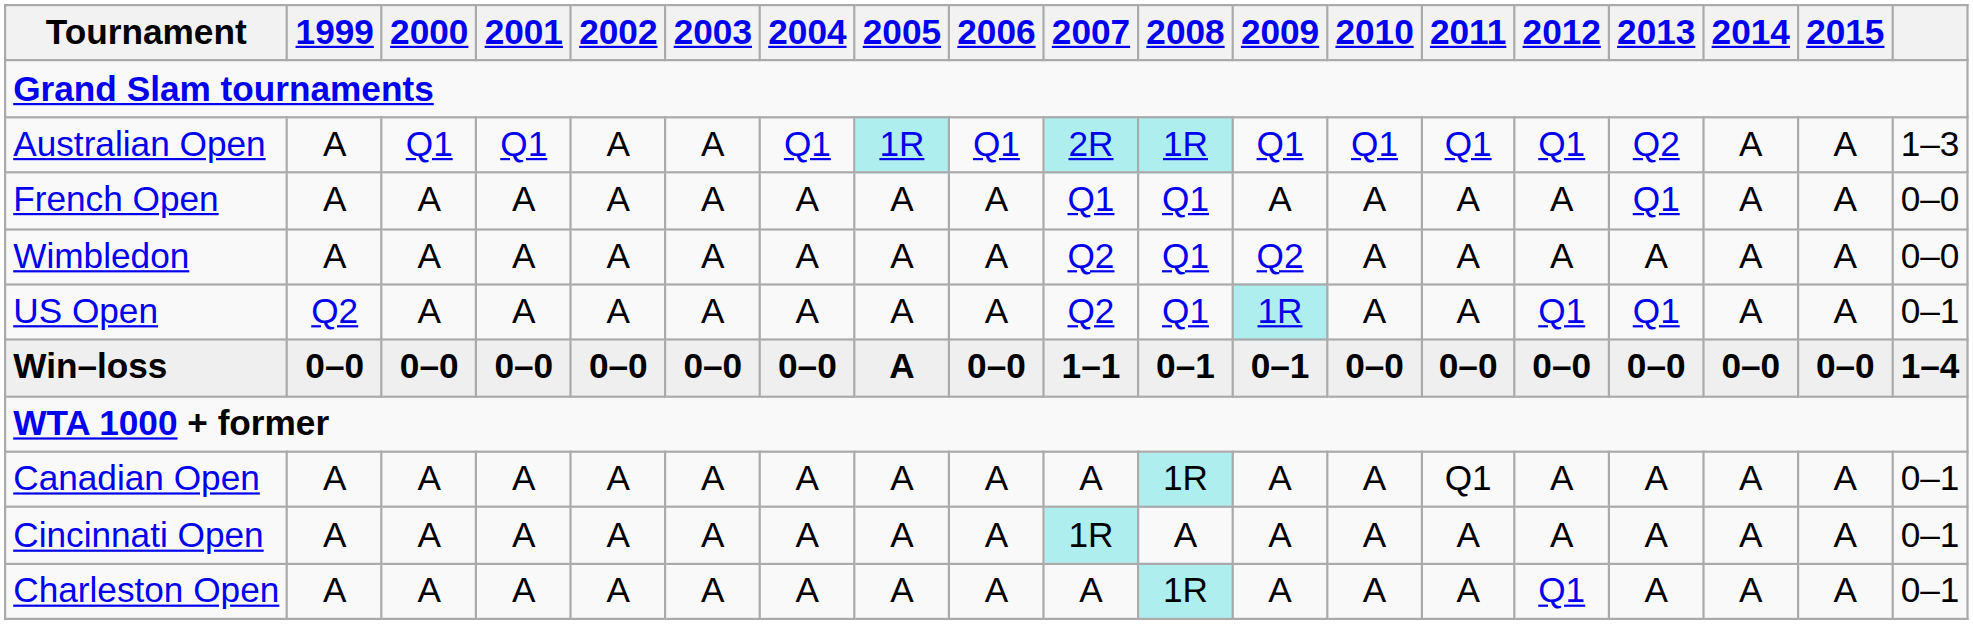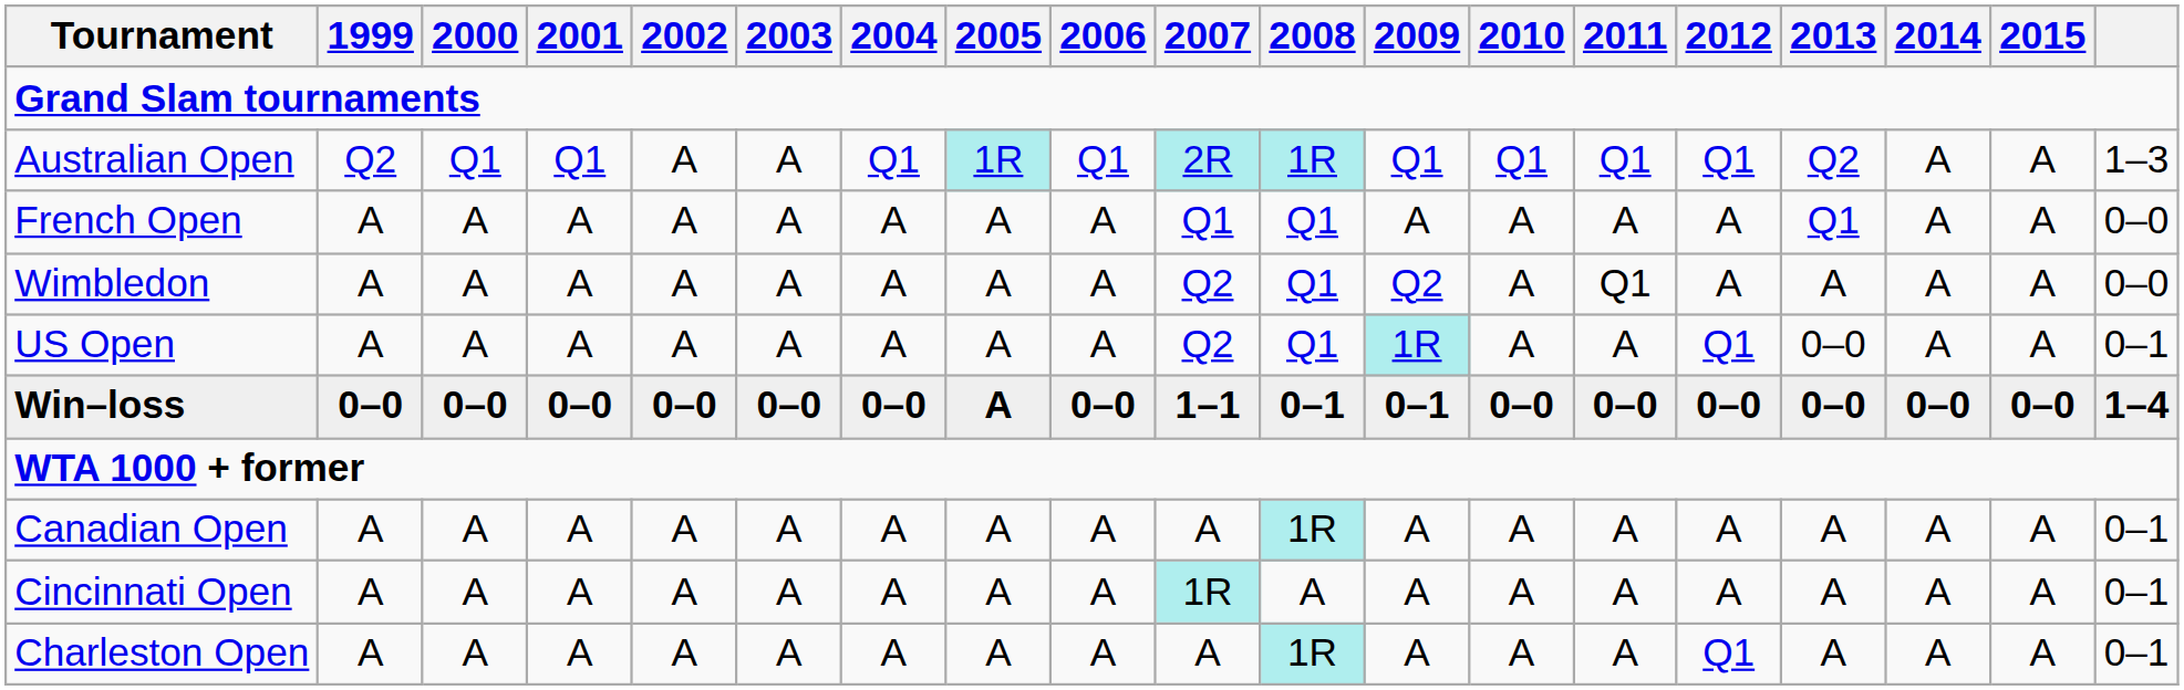Australian Open | 1999: A -> Q2
Wimbledon | 2011: A -> Q1
US Open | 1999: Q2 -> A
US Open | 2013: Q1 -> 0–0
Canadian Open | 2011: Q1 -> A
